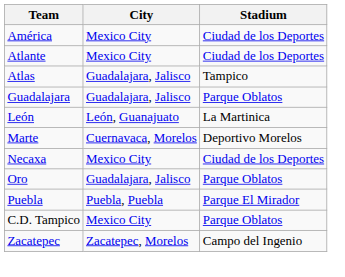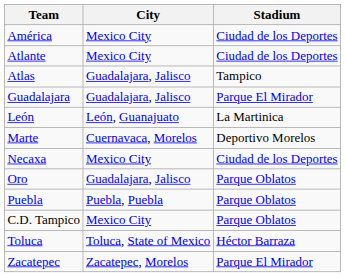Guadalajara | Stadium: Parque Oblatos -> Parque El Mirador
Puebla | Stadium: Parque El Mirador -> Parque Oblatos
+ row: Toluca | Toluca, State of Mexico | Héctor Barraza
Zacatepec | Stadium: Campo del Ingenio -> Parque El Mirador
